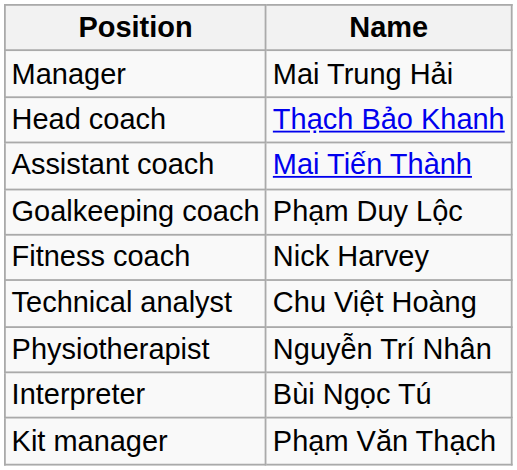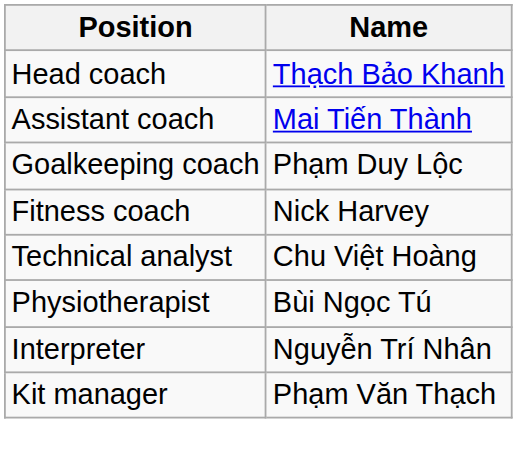- row: Manager | Mai Trung Hải
Physiotherapist | Name: Nguyễn Trí Nhân -> Bùi Ngọc Tú
Interpreter | Name: Bùi Ngọc Tú -> Nguyễn Trí Nhân
